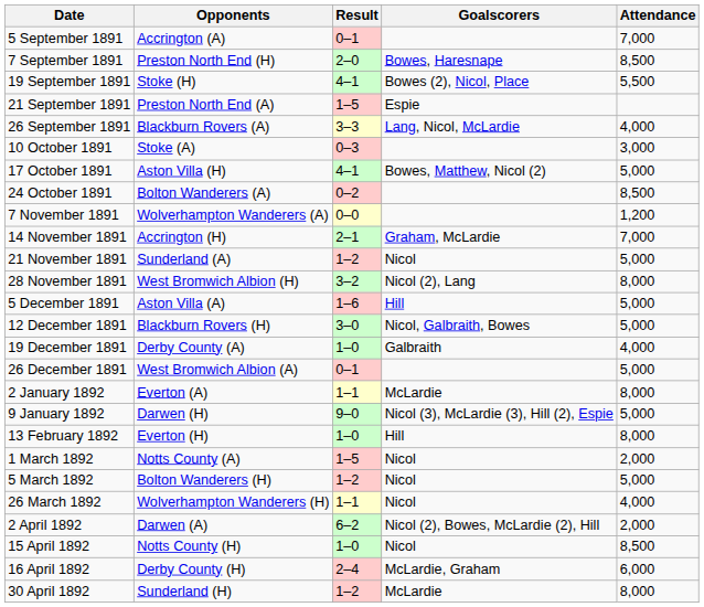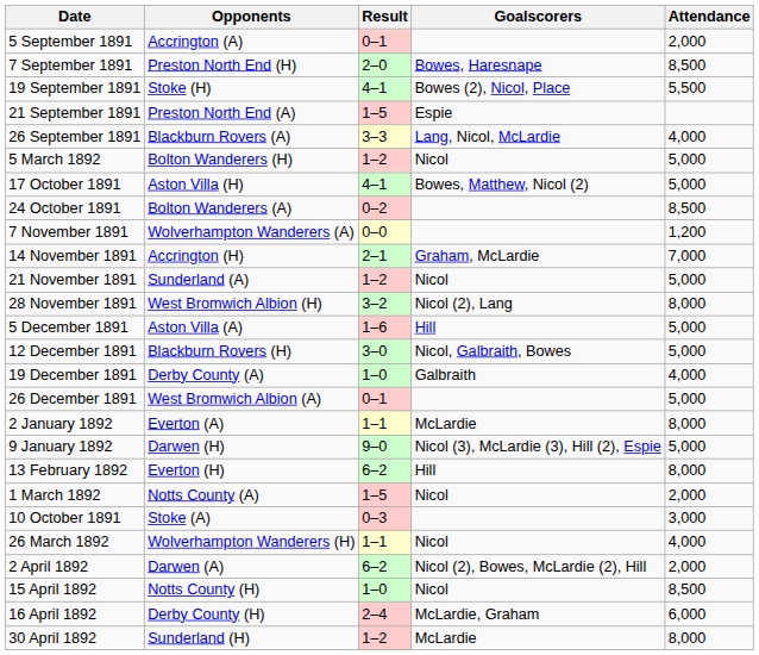5 September 1891 | Attendance: 7,000 -> 2,000
rows swapped: 10 October 1891 <-> 5 March 1892
13 February 1892 | Result: 1–0 -> 6–2
